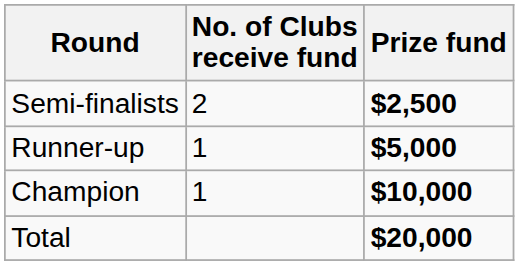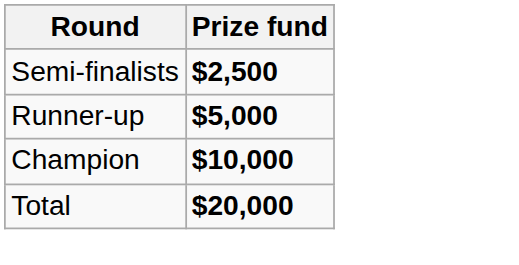- column: No. of Clubs receive fund | 2 | 1 | 1
